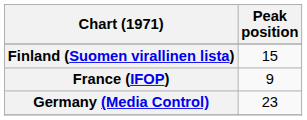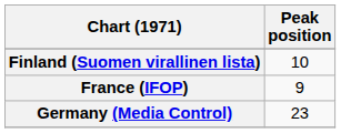Finland (Suomen virallinen lista) | Peak position: 15 -> 10
